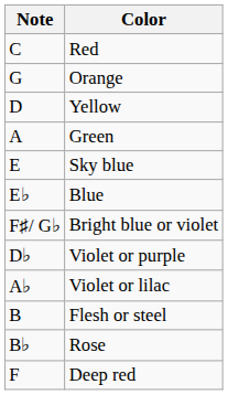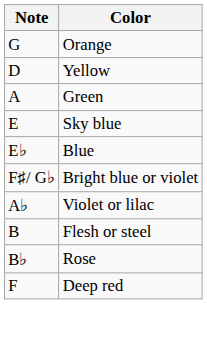- row: C | Red
- row: D♭ | Violet or purple
